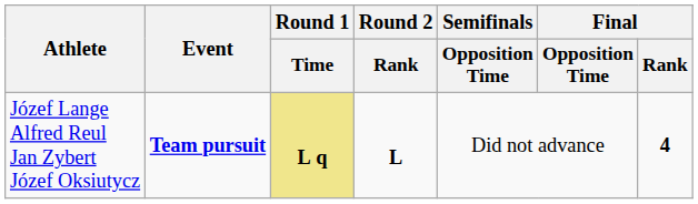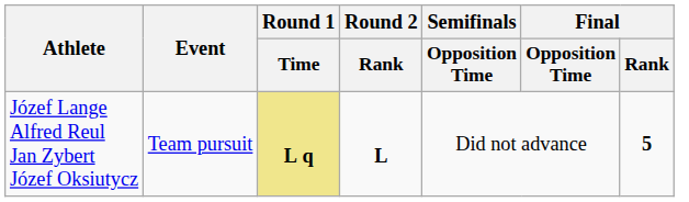Józef Lange Alfred Reul Jan Zybert Józef Oksiutycz | Event: bold -> normal
Józef Lange Alfred Reul Jan Zybert Józef Oksiutycz | Final / Rank: 4 -> 5
